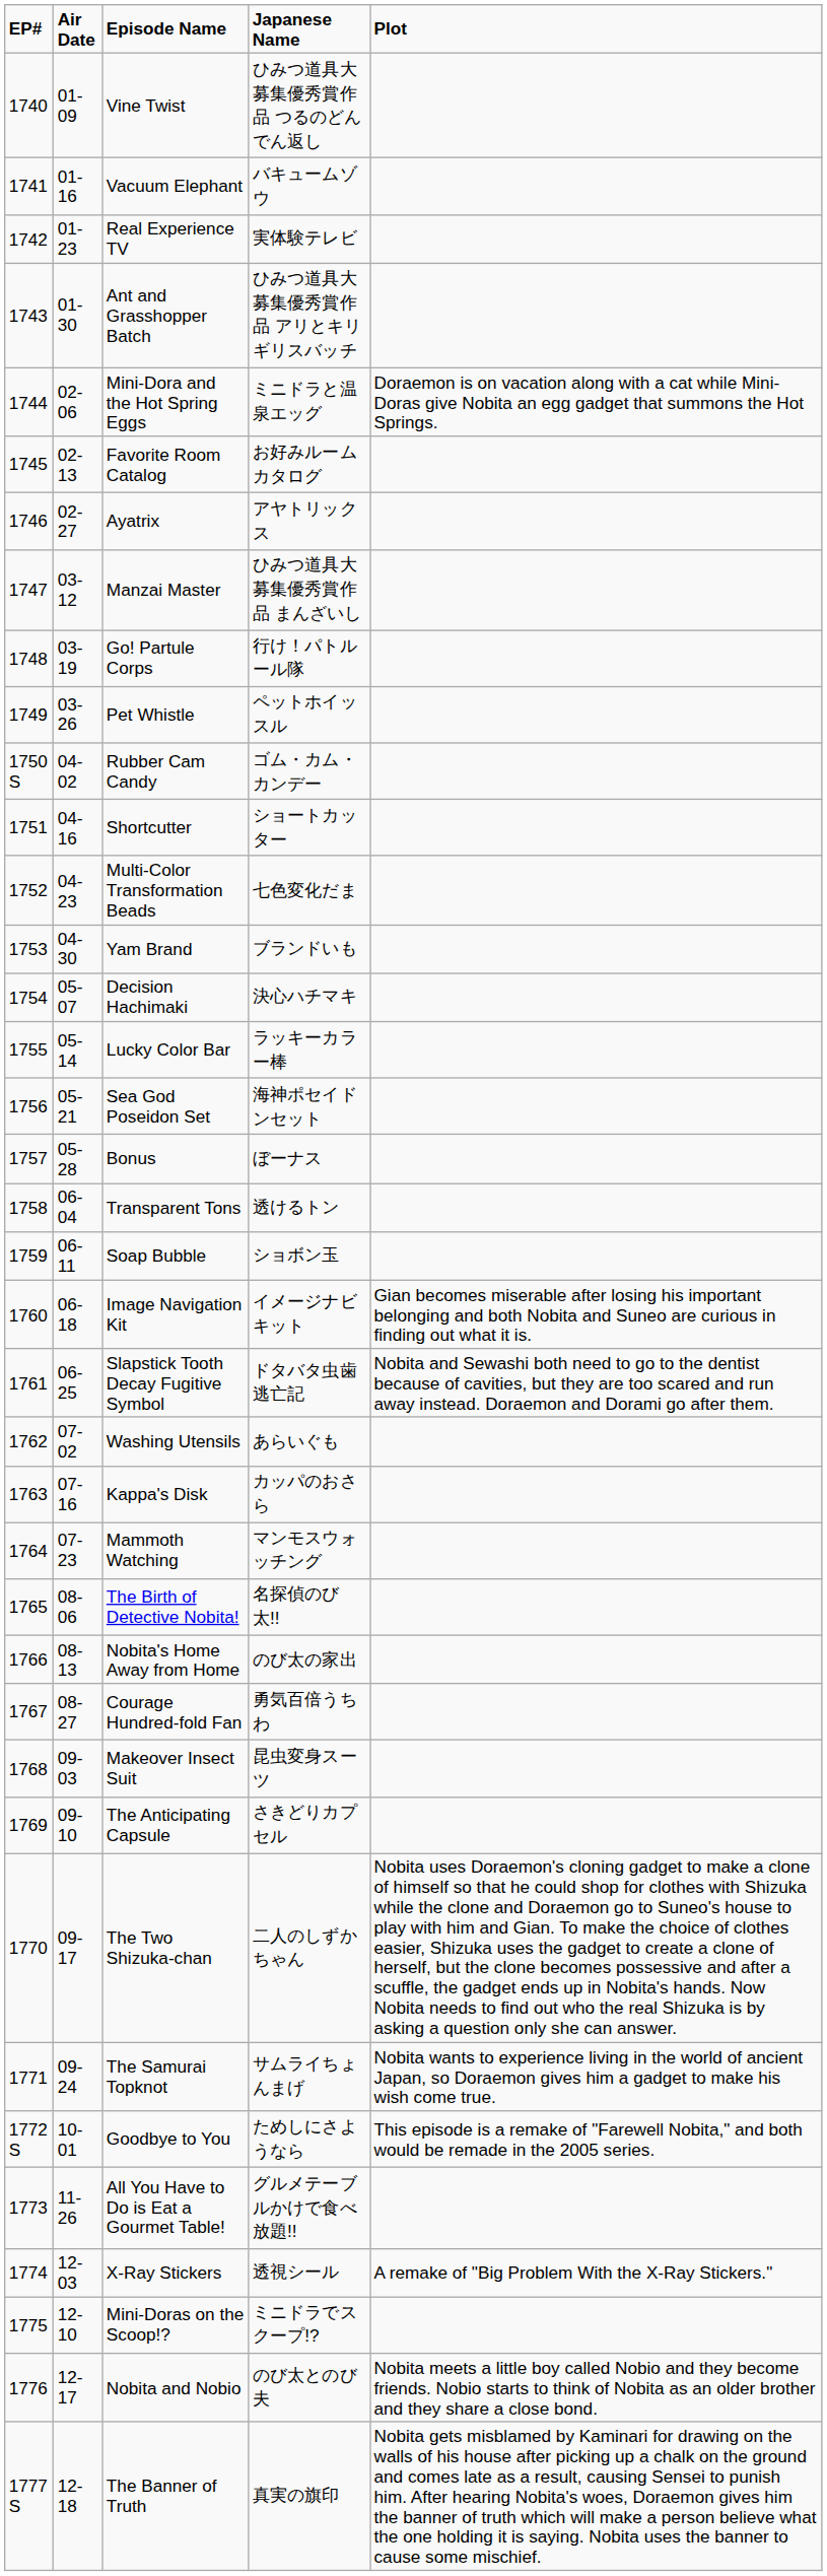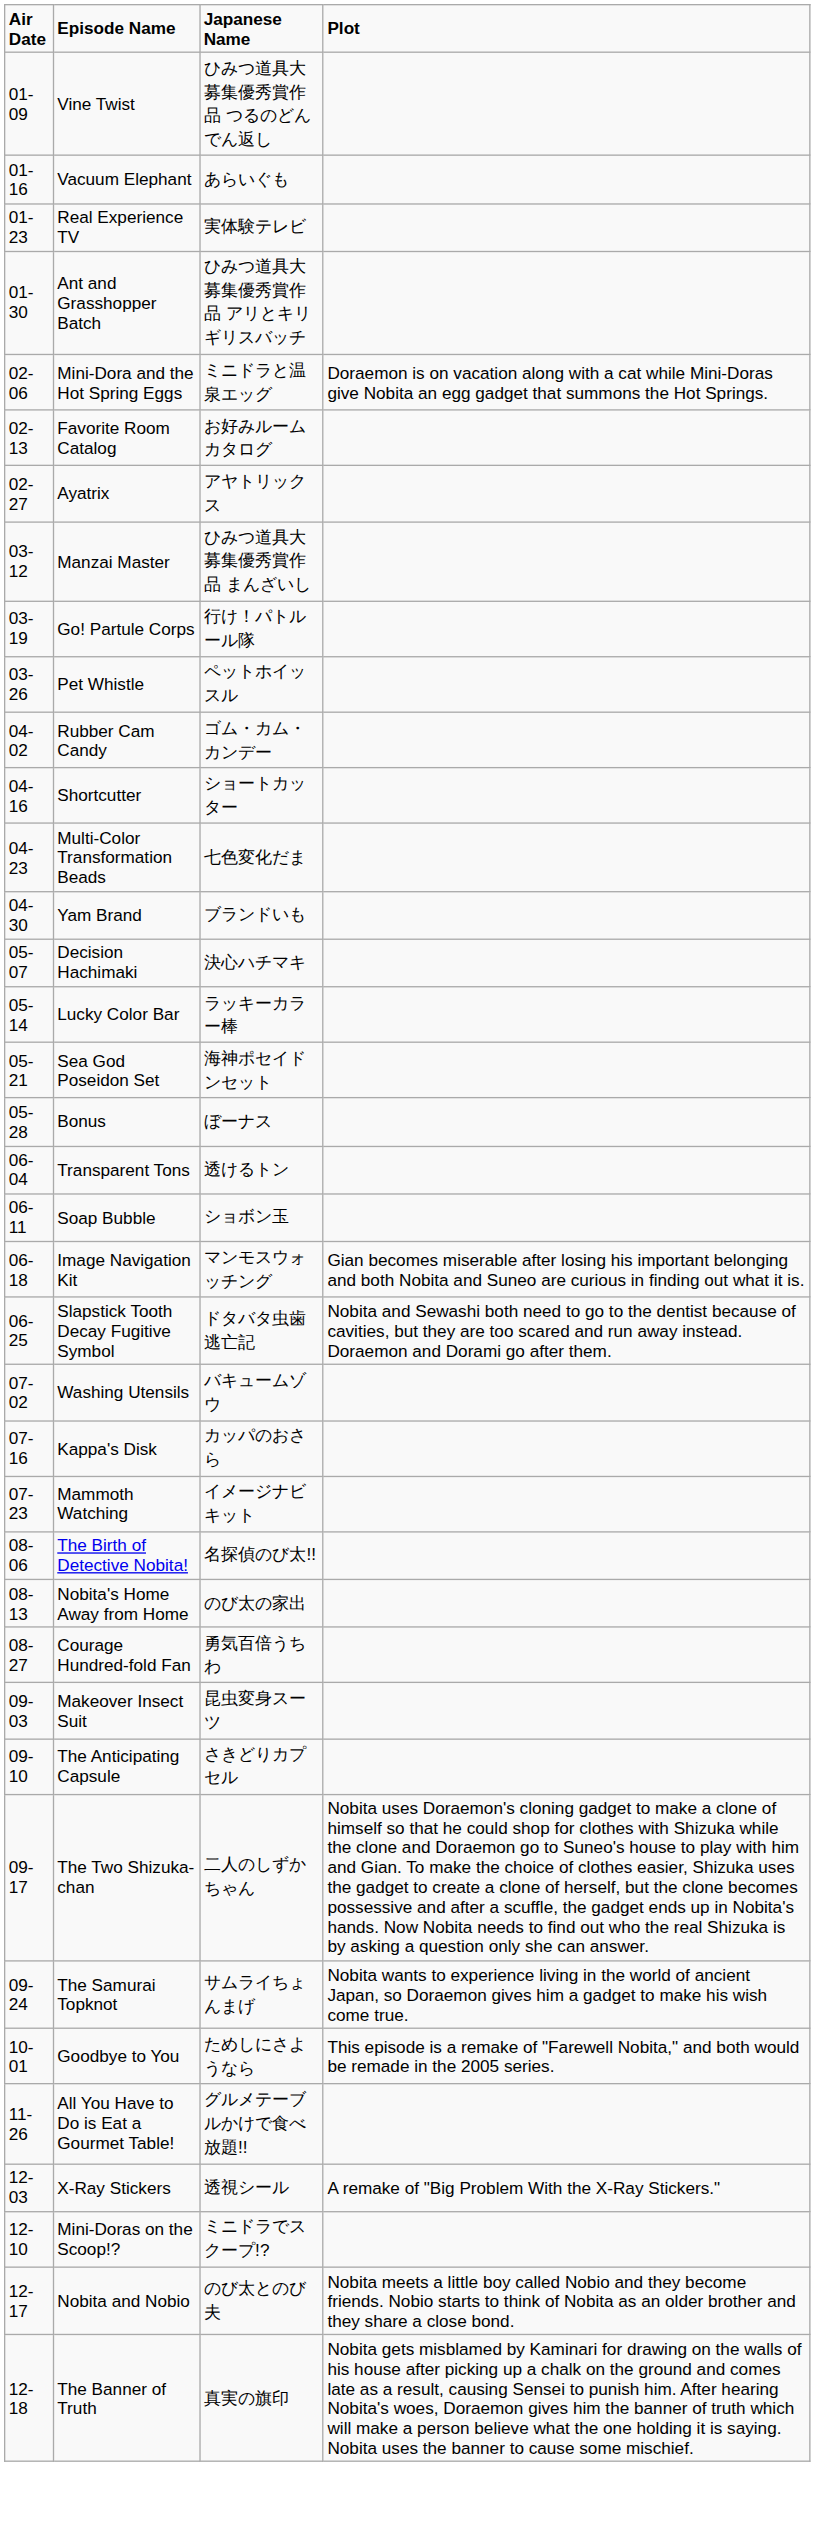- column: EP# | 1740 | 1741 | 1742 | 1743 | 1744 | 1745 | 1746 | 1747 | 1748 | 1749 | 1750 S | 1751 | 1752 | 1753 | 1754 | 1755 | 1756 | 1757 | 1758 | 1759 | 1760 | 1761 | 1762 | 1763 | 1764 | 1765 | 1766 | 1767 | 1768 | 1769 | 1770 | 1771 | 1772 S | 1773 | 1774 | 1775 | 1776 | 1777 S
Vacuum Elephant | Japanese Name: バキュームゾウ -> あらいぐも
Image Navigation Kit | Japanese Name: イメージナビキット -> マンモスウォッチング
Washing Utensils | Japanese Name: あらいぐも -> バキュームゾウ
Mammoth Watching | Japanese Name: マンモスウォッチング -> イメージナビキット
